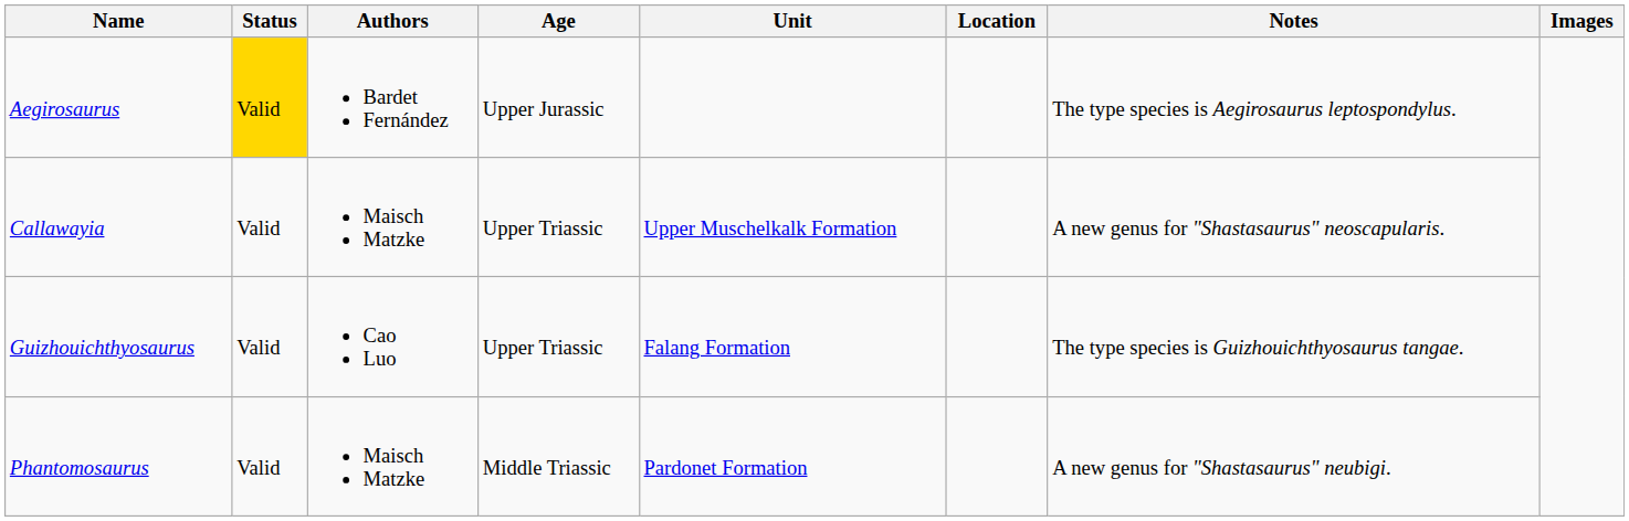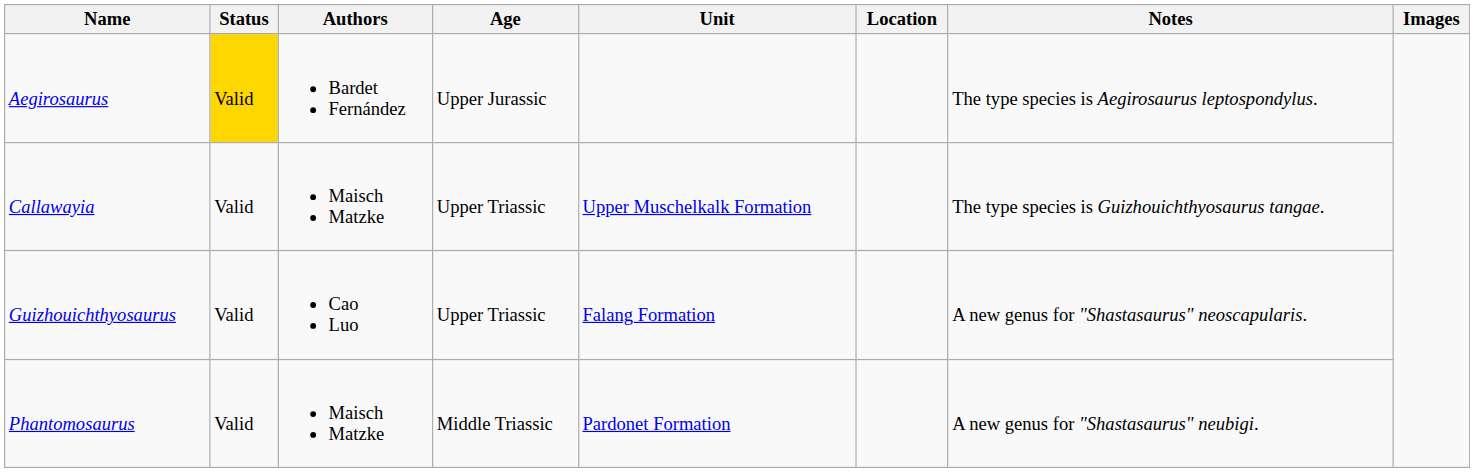Callawayia | Notes: A new genus for "Shastasaurus" neoscapularis. -> The type species is Guizhouichthyosaurus tangae.
Guizhouichthyosaurus | Notes: The type species is Guizhouichthyosaurus tangae. -> A new genus for "Shastasaurus" neoscapularis.
